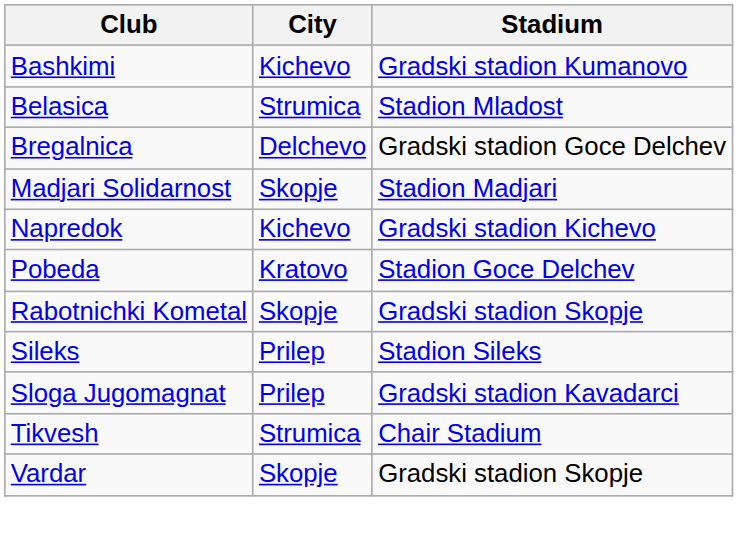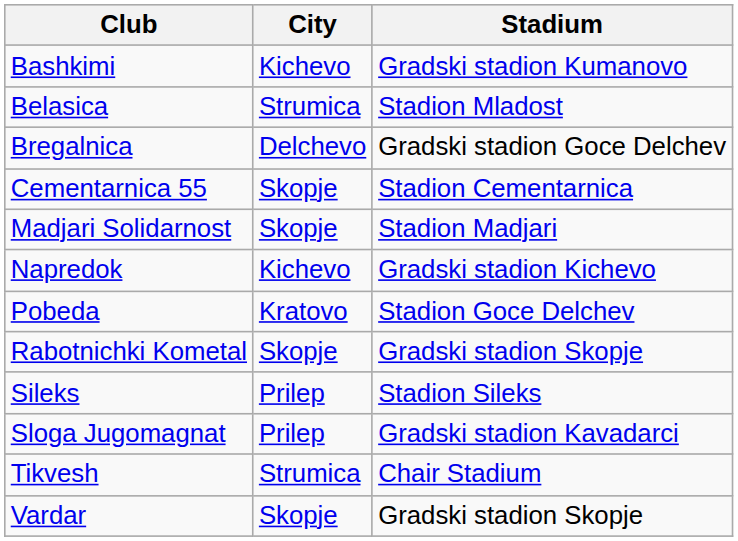+ row: Cementarnica 55 | Skopje | Stadion Cementarnica
